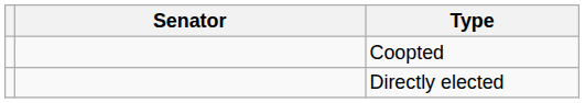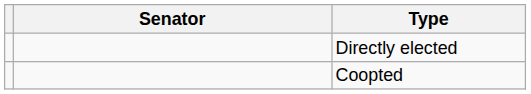rows swapped: Coopted <-> Directly elected
